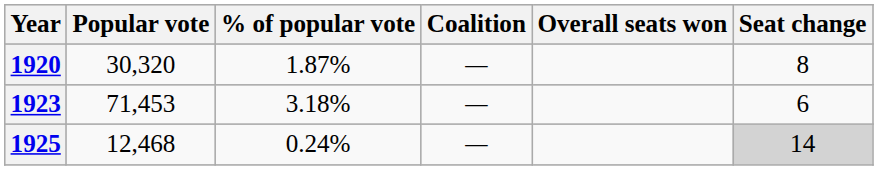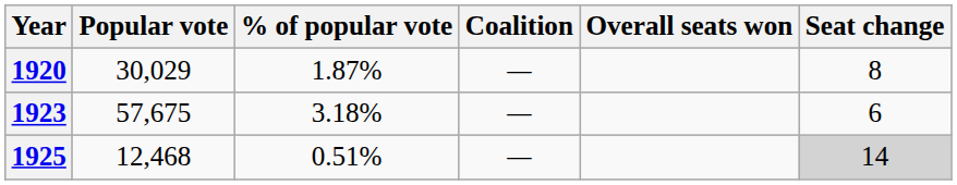1920 | Popular vote: 30,320 -> 30,029
1923 | Popular vote: 71,453 -> 57,675
1925 | % of popular vote: 0.24% -> 0.51%
